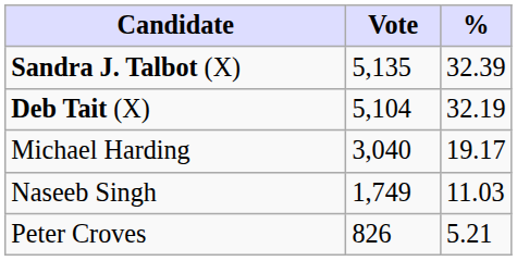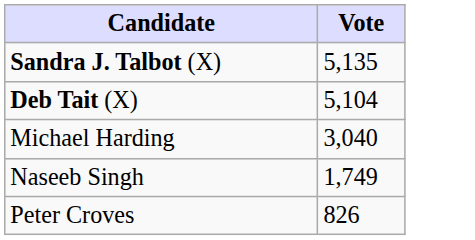- column: % | 32.39 | 32.19 | 19.17 | 11.03 | 5.21
